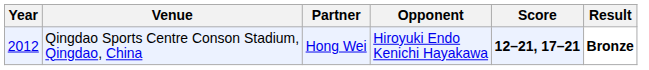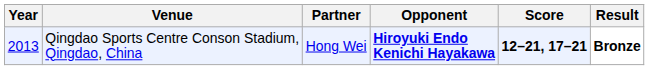Qingdao Sports Centre Conson Stadium, Qingdao, China | Year: 2012 -> 2013
Qingdao Sports Centre Conson Stadium, Qingdao, China | Opponent: normal -> bold
